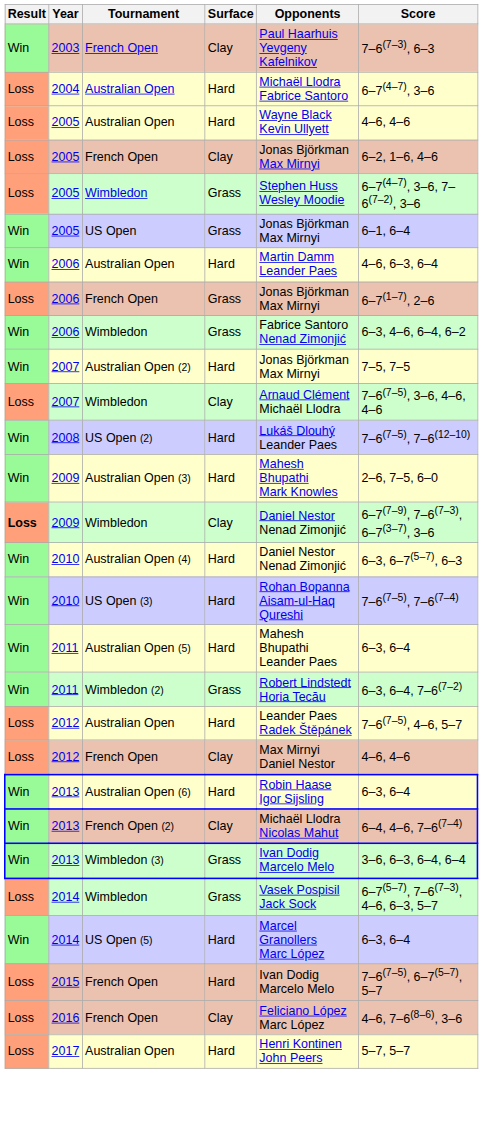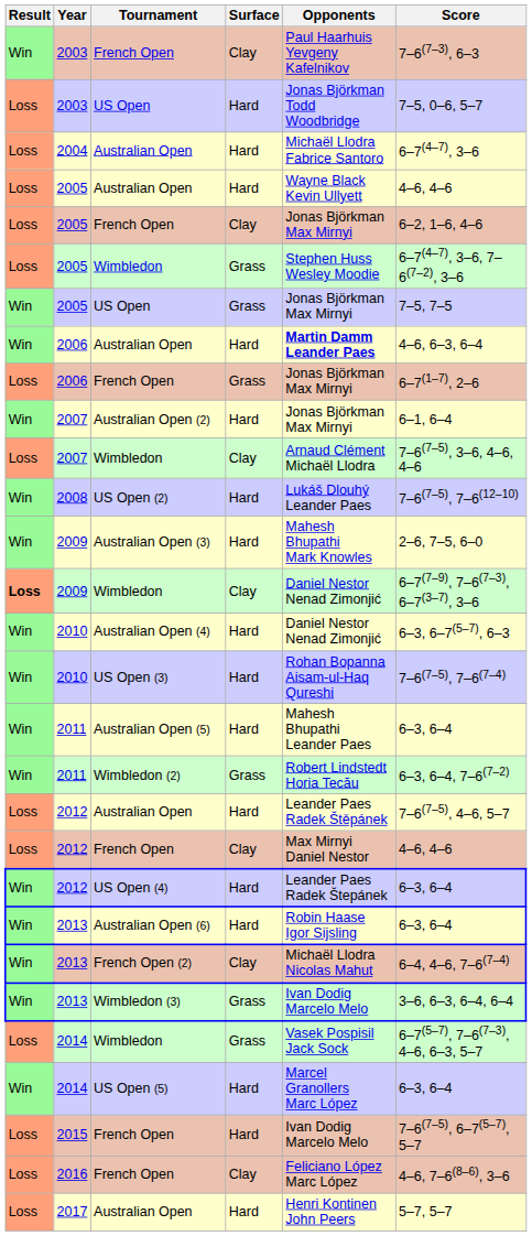+ row: Loss | 2003 | US Open | Hard | Jonas Björkman Todd Woodbridge | 7–5, 0–6, 5–7
2005 / US Open | Score: 6–1, 6–4 -> 7–5, 7–5
2006 / Australian Open | Opponents: normal -> bold
- row: Win | 2006 | Wimbledon | Grass | Fabrice Santoro Nenad Zimonjić | 6–3, 4–6, 6–4, 6–2
Australian Open (2) | Score: 7–5, 7–5 -> 6–1, 6–4
+ row: Win | 2012 | US Open (4) | Hard | Leander Paes Radek Štepánek | 6–3, 6–4
